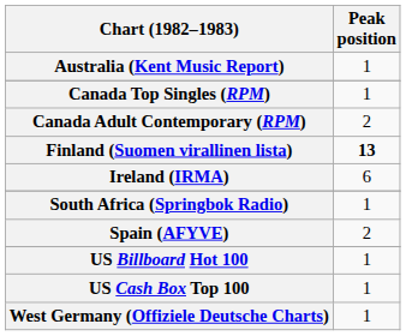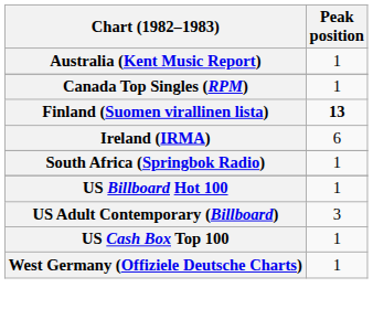- row: Canada Adult Contemporary (RPM) | 2
- row: Spain (AFYVE) | 2
+ row: US Adult Contemporary (Billboard) | 3
